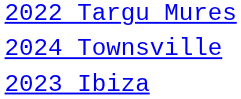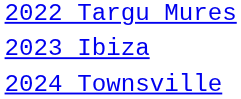rows swapped: 2023 Ibiza <-> 2024 Townsville
